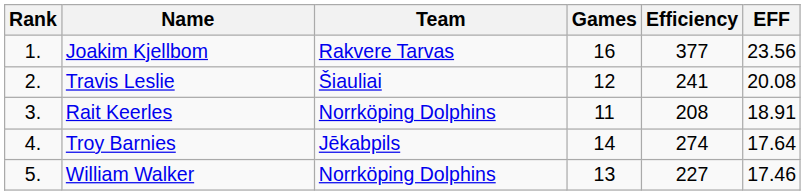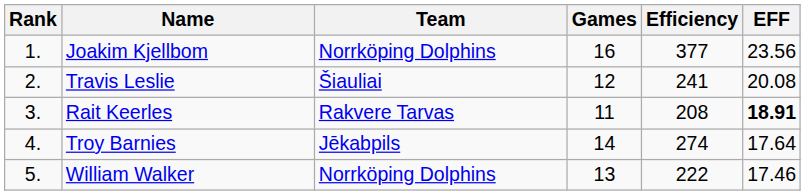Joakim Kjellbom | Team: Rakvere Tarvas -> Norrköping Dolphins
Rait Keerles | Team: Norrköping Dolphins -> Rakvere Tarvas
Rait Keerles | EFF: normal -> bold
William Walker | Efficiency: 227 -> 222
